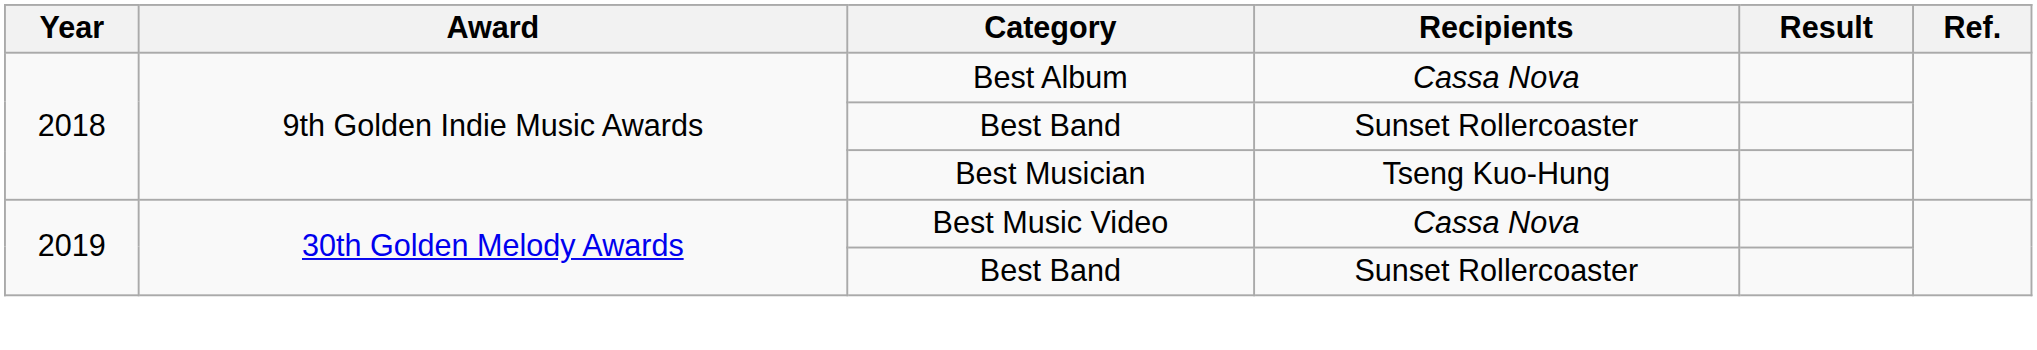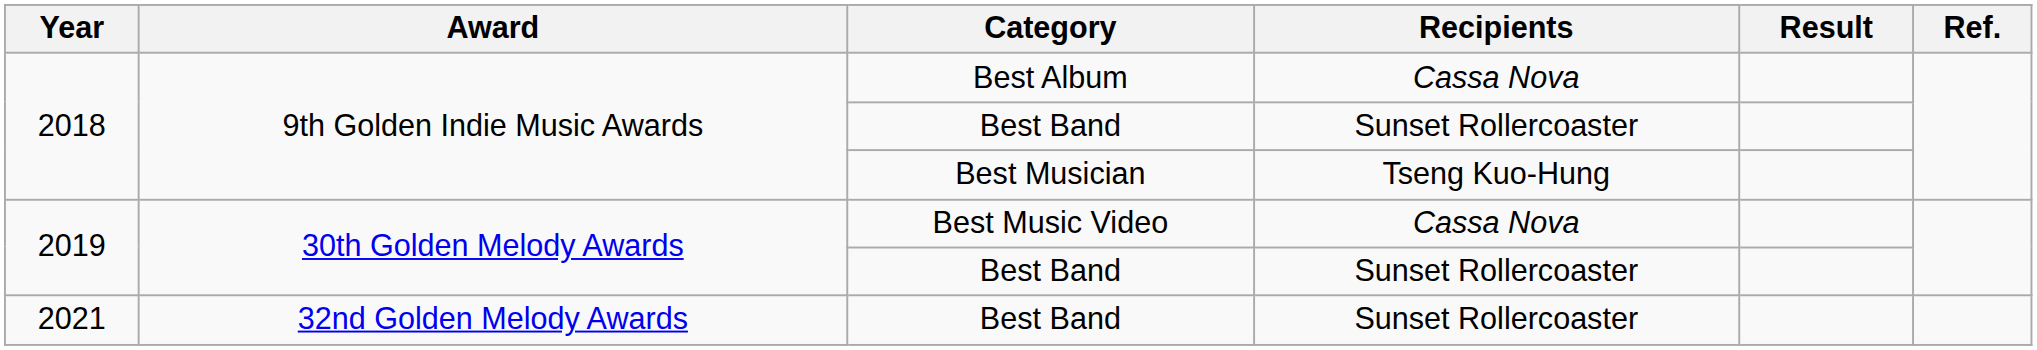+ row: 2021 | 32nd Golden Melody Awards | Best Band | Sunset Rollercoaster
